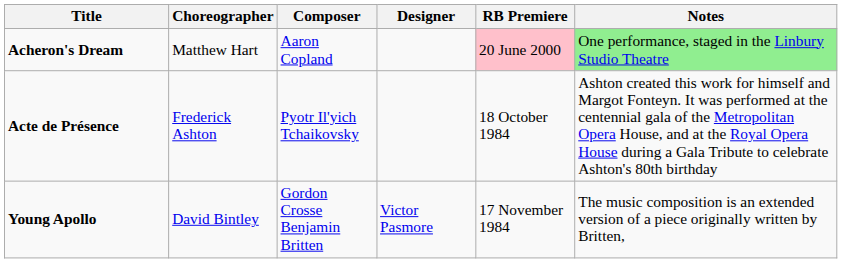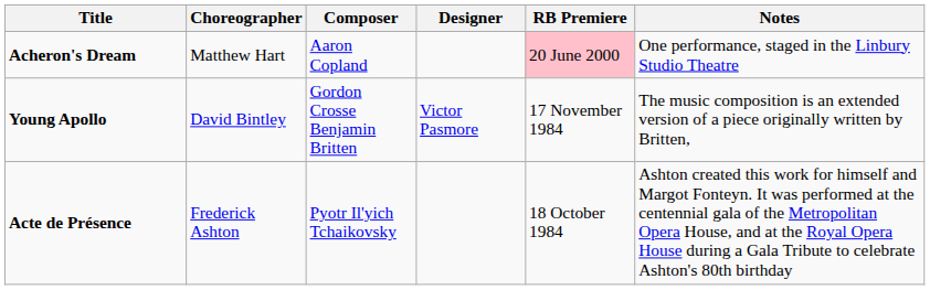Acheron's Dream | Notes: lightgreen background -> no background
rows swapped: Acte de Présence <-> Young Apollo
